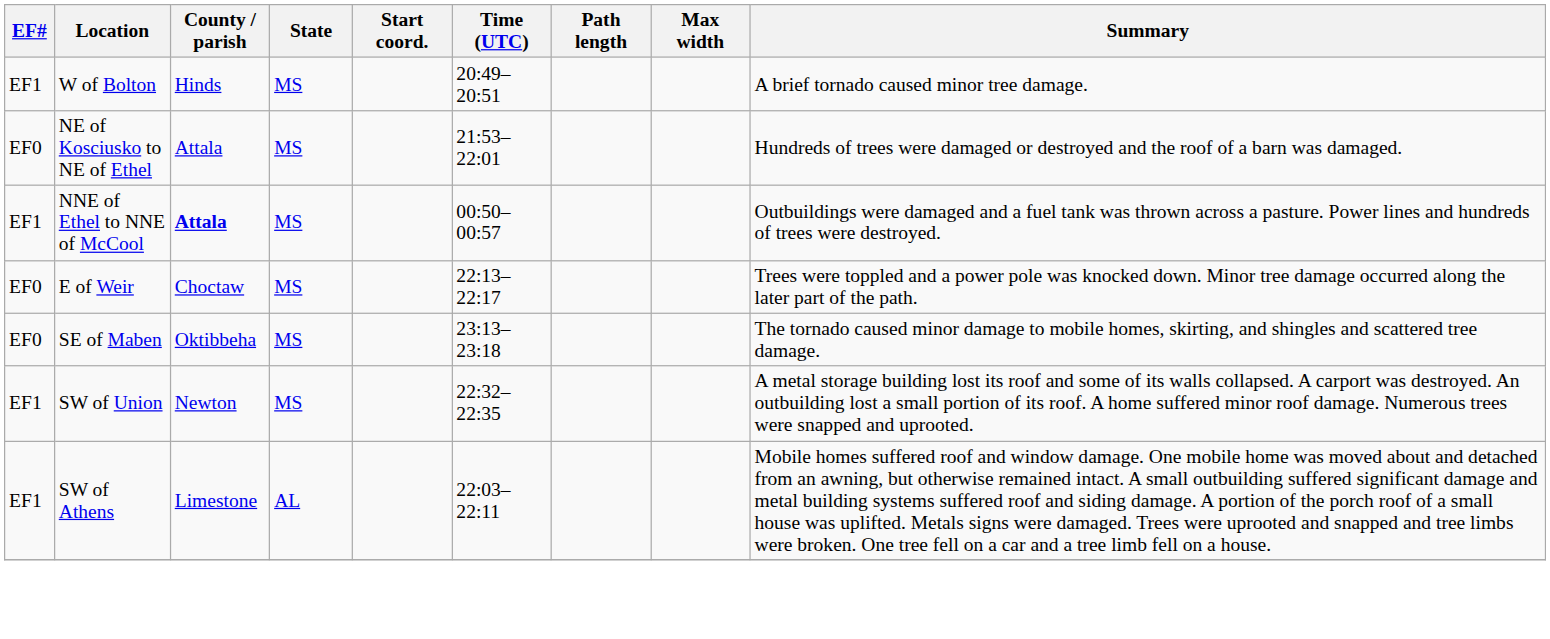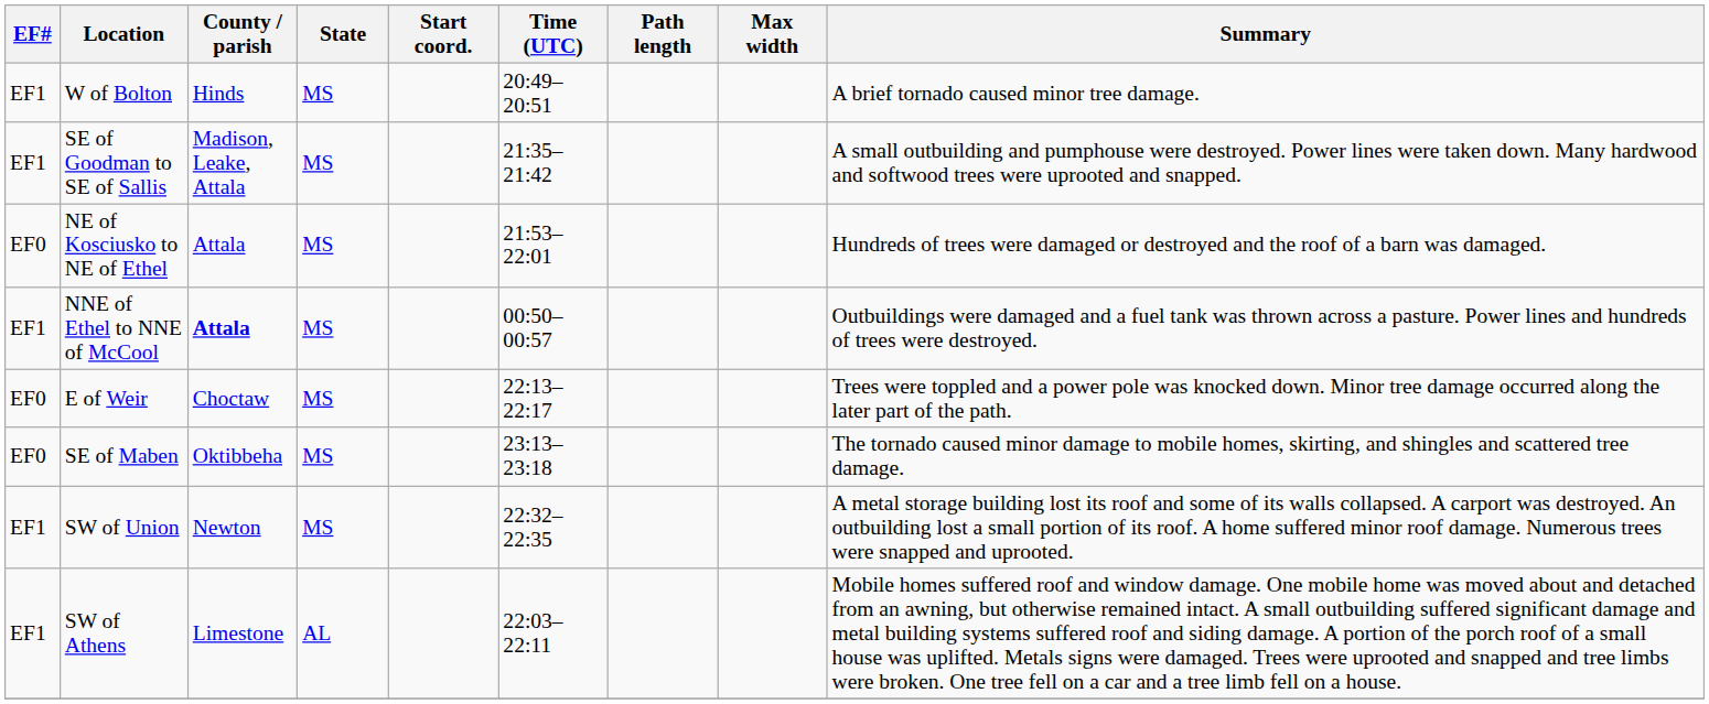+ row: EF1 | SE of Goodman to SE of Sallis | Madison, Leake, Attala | MS | 21:35–21:42 | A small outbuilding and pumphouse were destroyed. Power lines were taken down. Many hardwood and softwood trees were uprooted and snapped.
